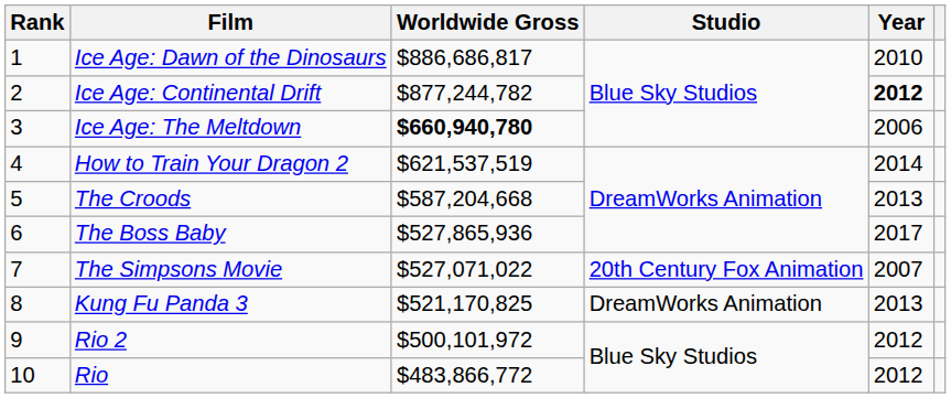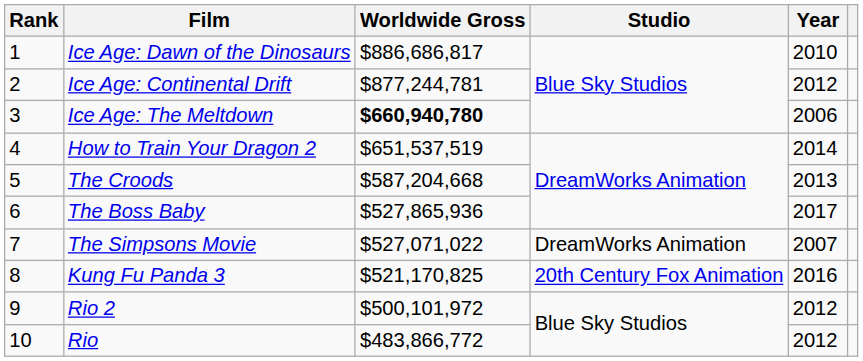Ice Age: Continental Drift | Worldwide Gross: $877,244,782 -> $877,244,781
Ice Age: Continental Drift | Year: bold -> normal
How to Train Your Dragon 2 | Worldwide Gross: $621,537,519 -> $651,537,519
The Simpsons Movie | Studio: 20th Century Fox Animation -> DreamWorks Animation
Kung Fu Panda 3 | Studio: DreamWorks Animation -> 20th Century Fox Animation
Kung Fu Panda 3 | Year: 2013 -> 2016
